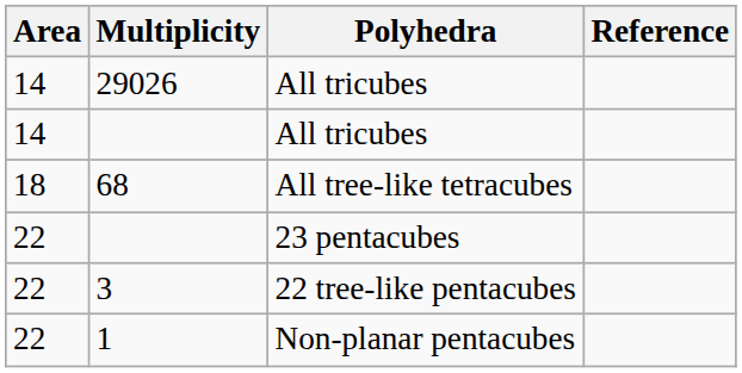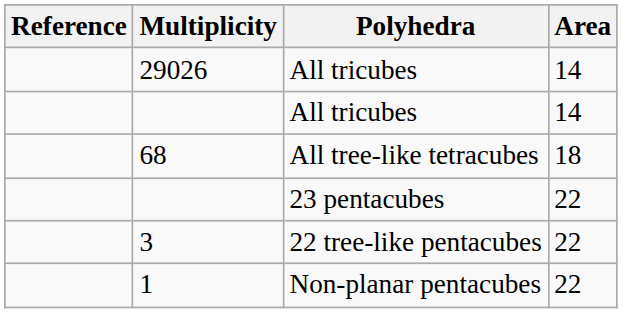columns swapped: Area <-> Reference
